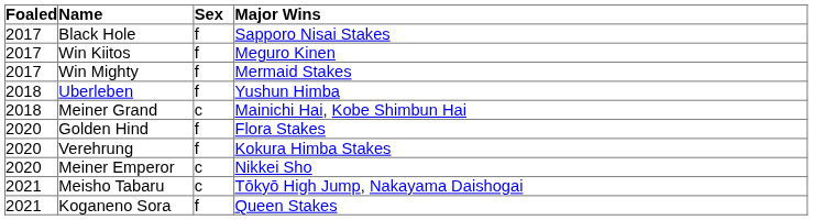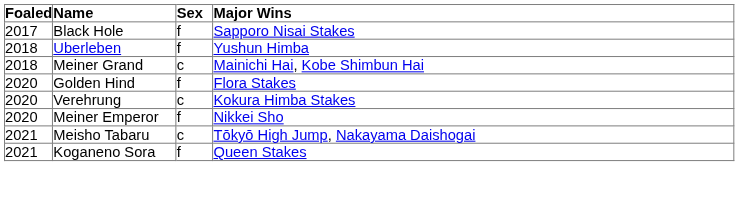- row: 2017 | Win Kiitos | f | Meguro Kinen
- row: 2017 | Win Mighty | f | Mermaid Stakes
Verehrung | Sex: f -> c
Meiner Emperor | Sex: c -> f
